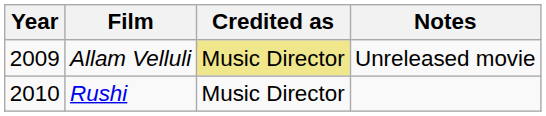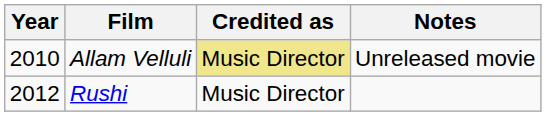Allam Velluli | Year: 2009 -> 2010
Rushi | Year: 2010 -> 2012
